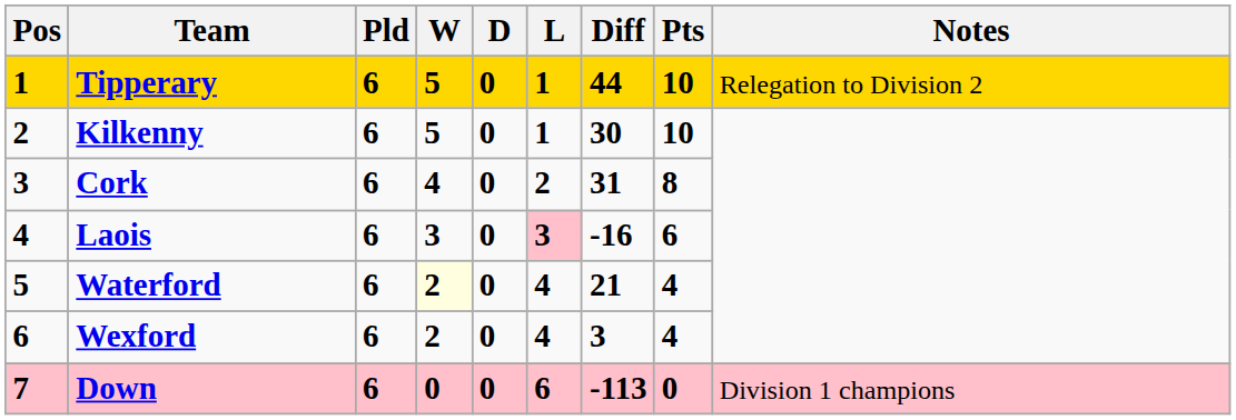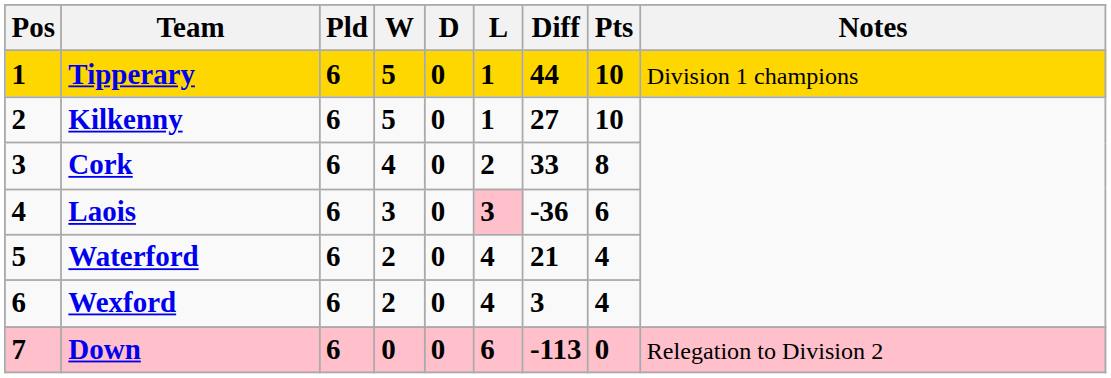Tipperary | Notes: Relegation to Division 2 -> Division 1 champions
Kilkenny | Diff: 30 -> 27
Cork | Diff: 31 -> 33
Laois | Diff: -16 -> -36
Waterford | W: lightyellow background -> no background
Down | Notes: Division 1 champions -> Relegation to Division 2
